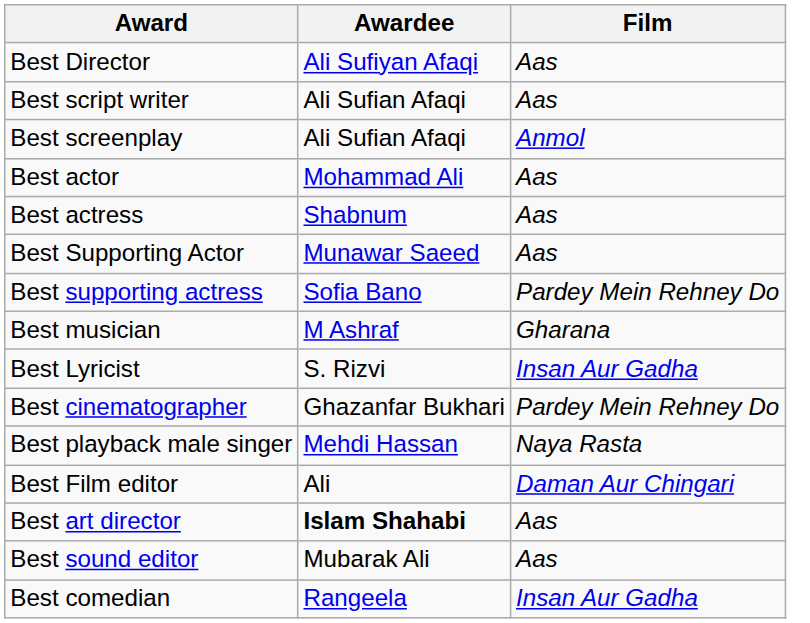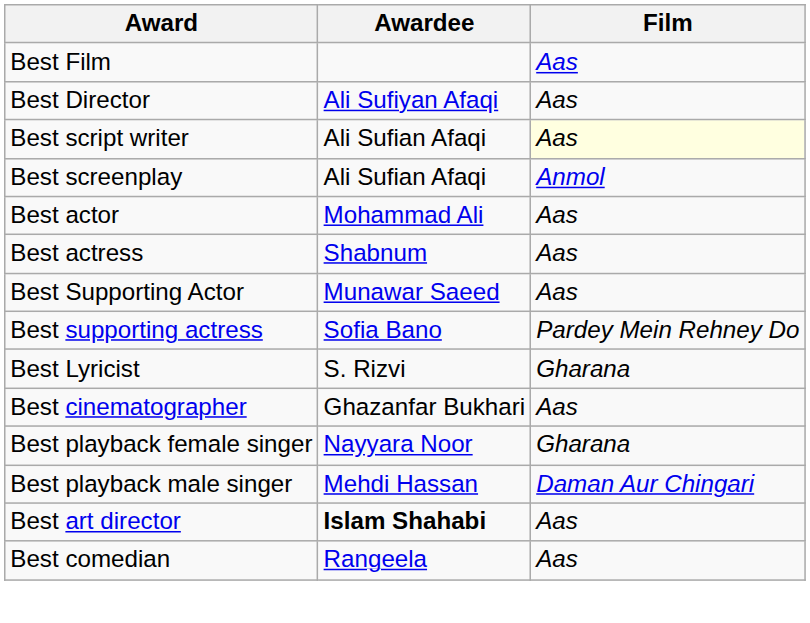+ row: Best Film | Aas
Best script writer | Film: no background -> lightyellow background
- row: Best musician | M Ashraf | Gharana
Best Lyricist | Film: Insan Aur Gadha -> Gharana
Best cinematographer | Film: Pardey Mein Rehney Do -> Aas
+ row: Best playback female singer | Nayyara Noor | Gharana
Best playback male singer | Film: Naya Rasta -> Daman Aur Chingari
- row: Best Film editor | Ali | Daman Aur Chingari
- row: Best sound editor | Mubarak Ali | Aas
Best comedian | Film: Insan Aur Gadha -> Aas
